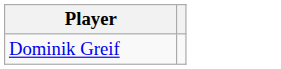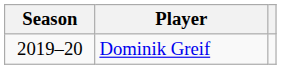+ column: Season | 2019–20
